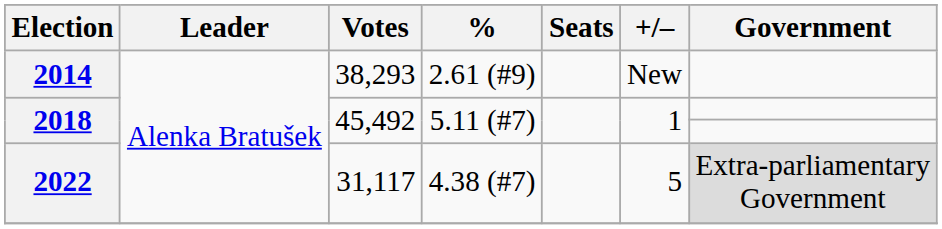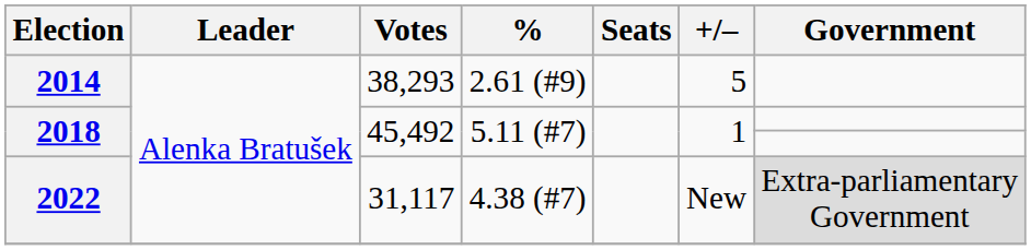2014 | +/–: New -> 5
2022 | +/–: 5 -> New
